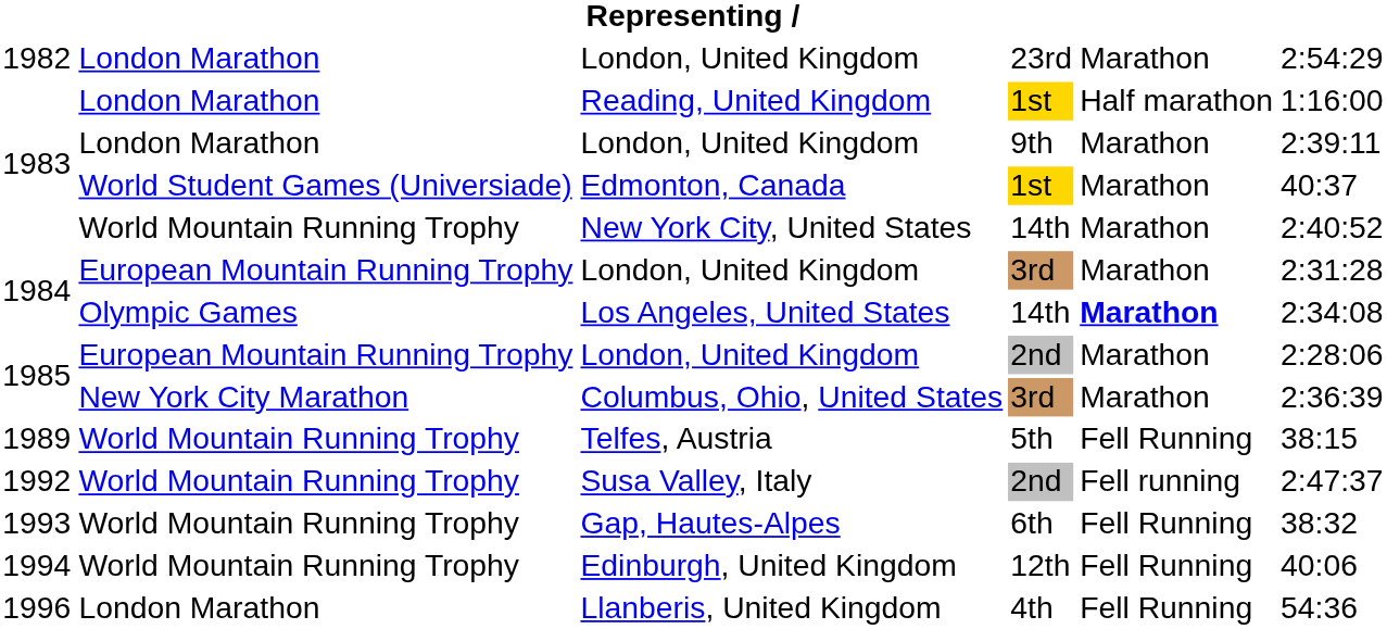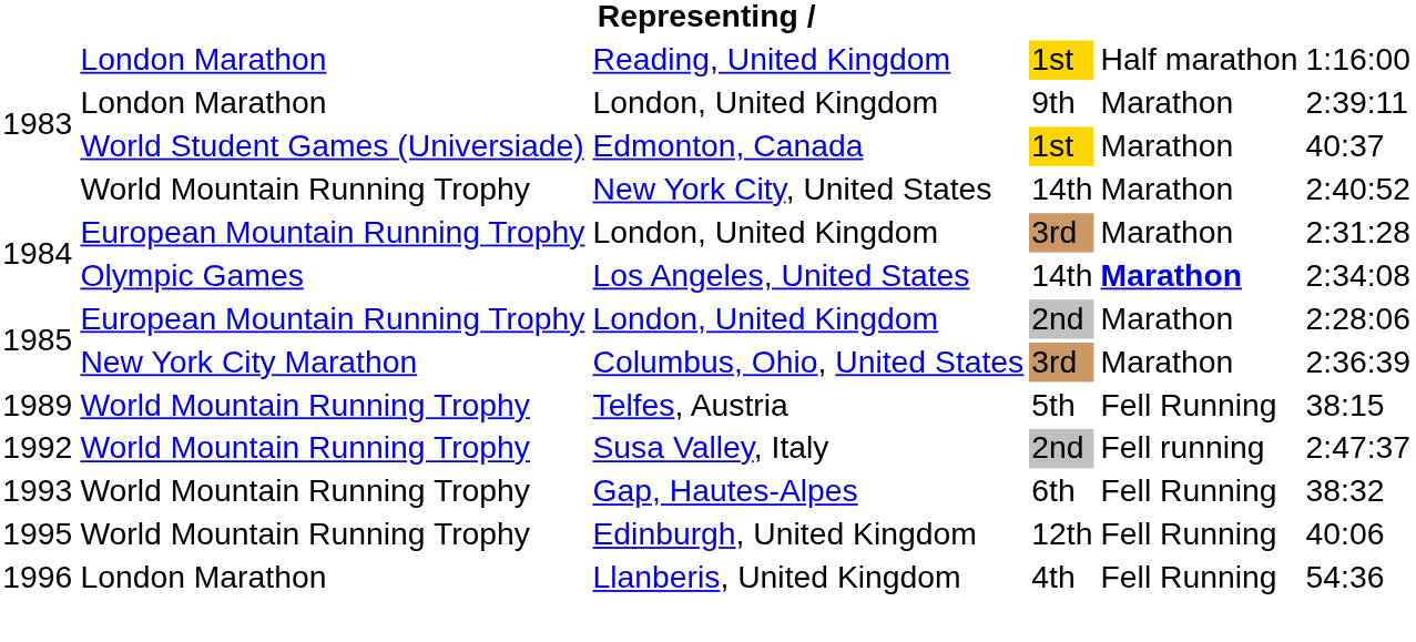- row: 1982 | London Marathon | London, United Kingdom | 23rd | Marathon | 2:54:29
Edinburgh, United Kingdom | column 1: 1994 -> 1995
